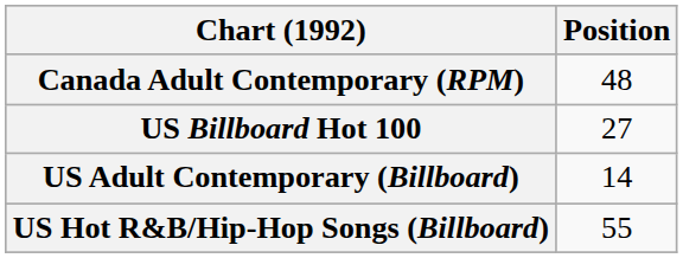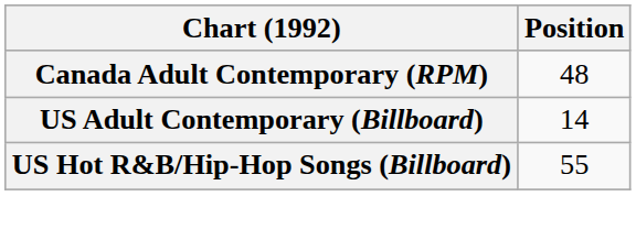- row: US Billboard Hot 100 | 27
